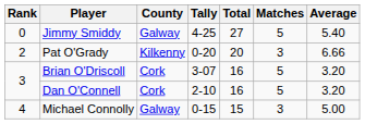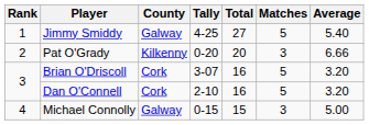Jimmy Smiddy | Rank: 0 -> 1
